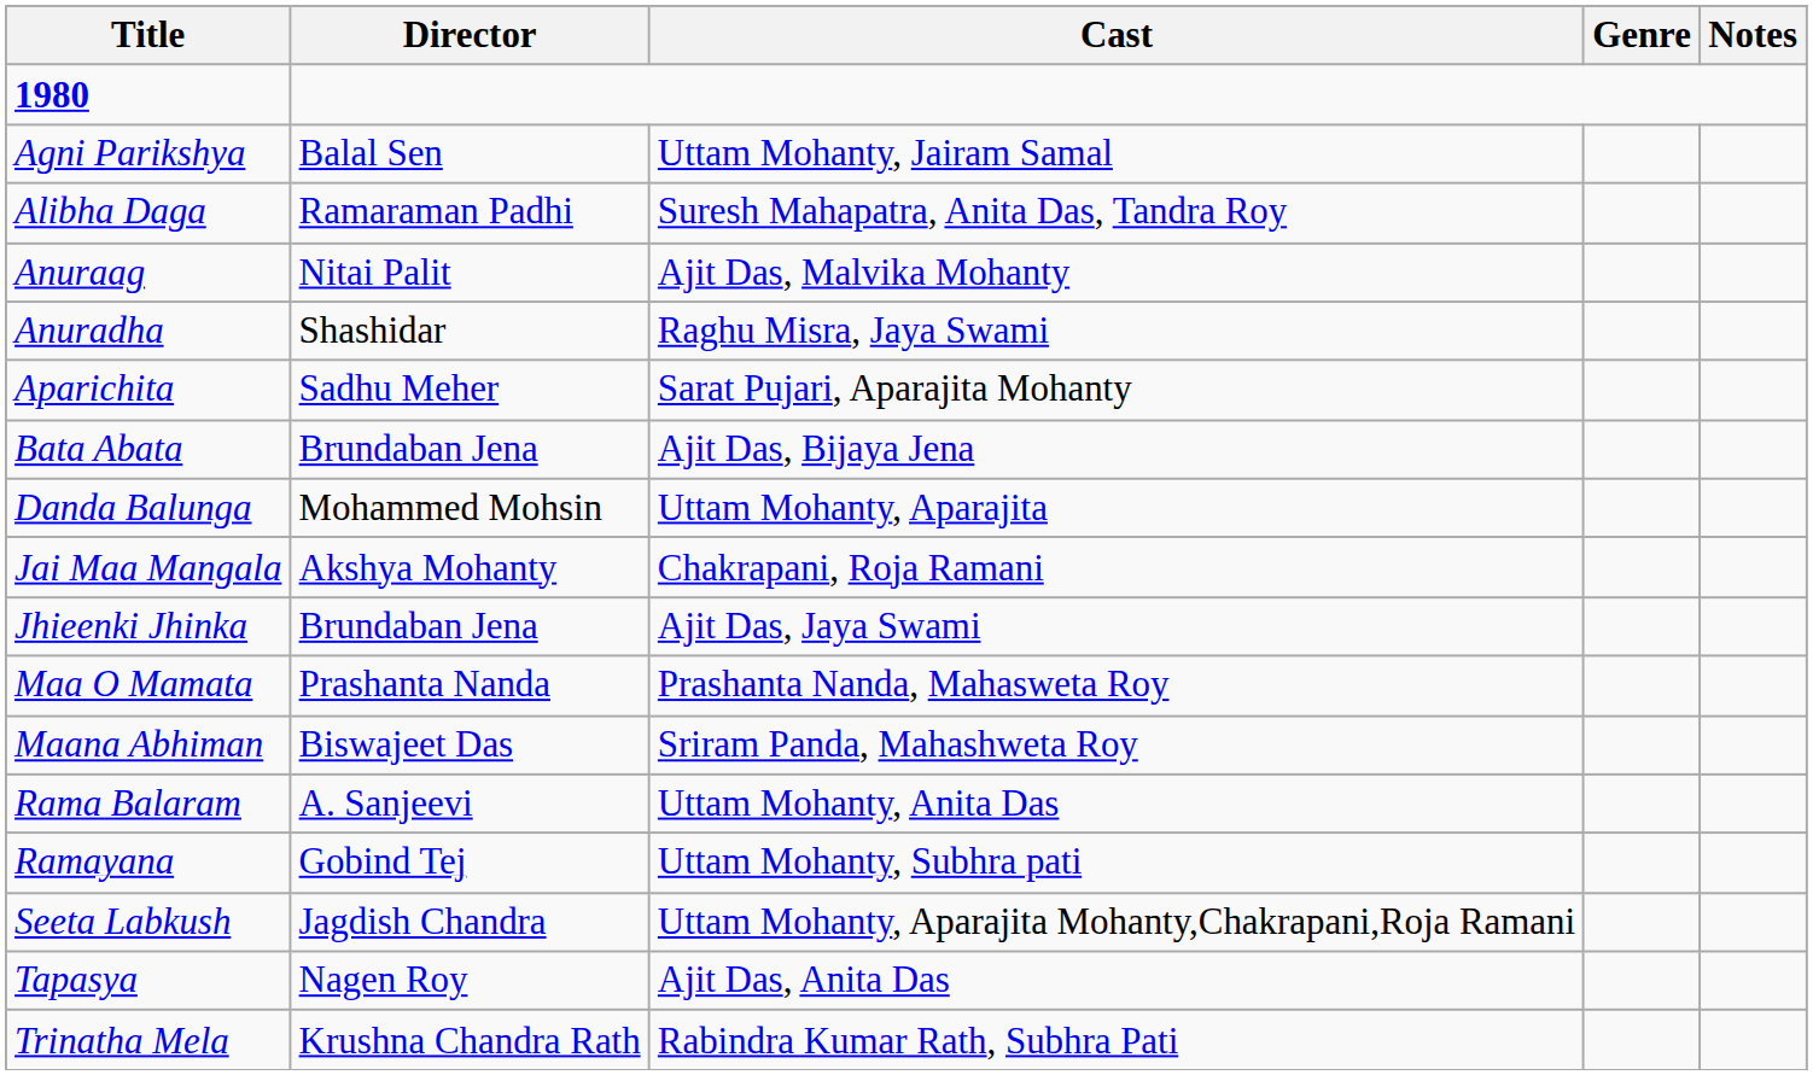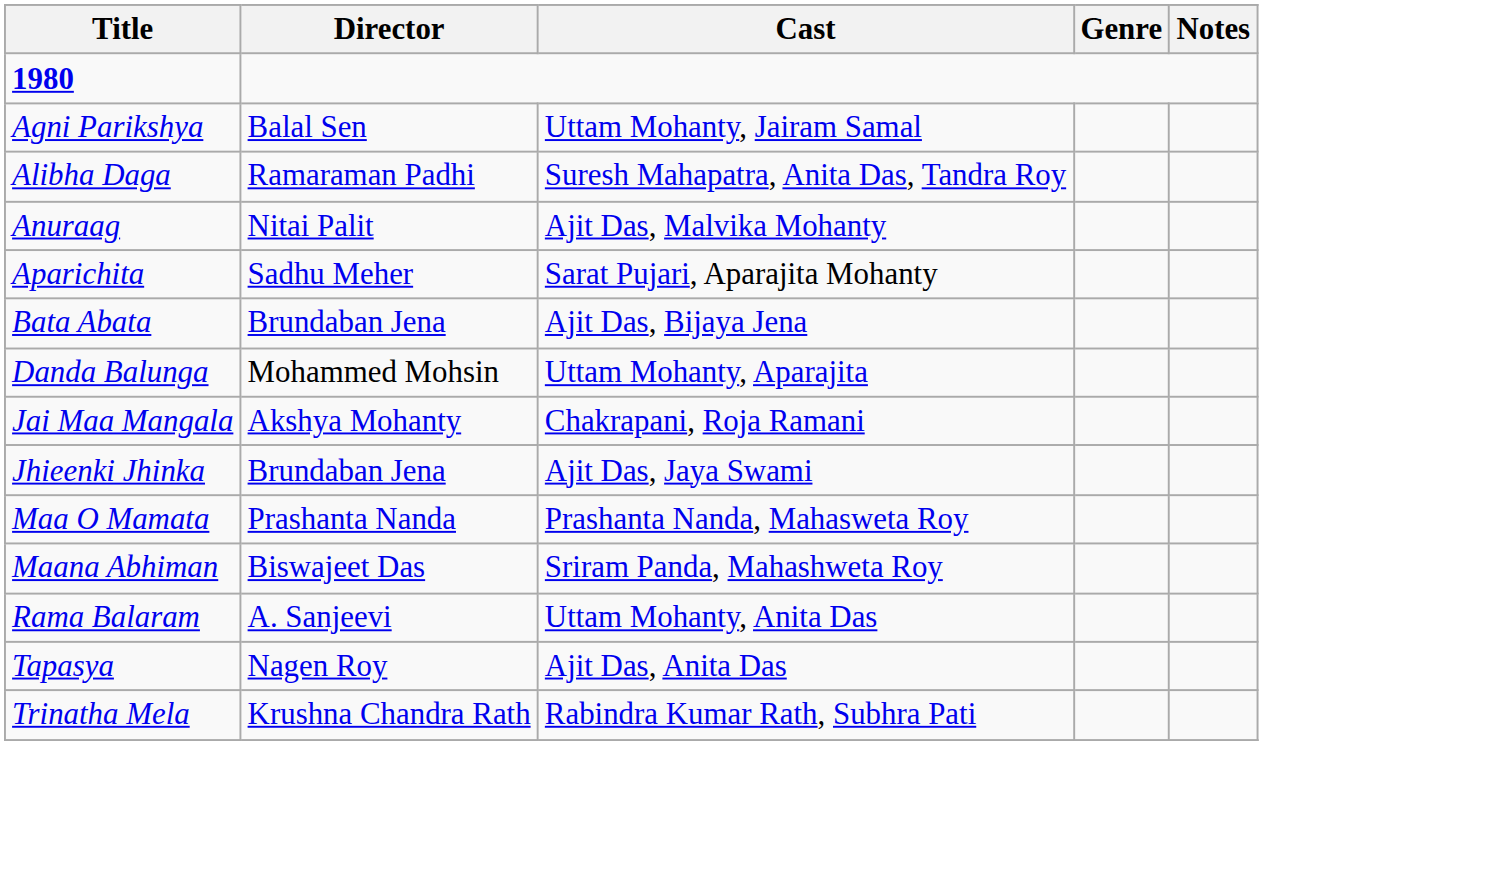- row: Anuradha | Shashidar | Raghu Misra, Jaya Swami
- row: Ramayana | Gobind Tej | Uttam Mohanty, Subhra pati
- row: Seeta Labkush | Jagdish Chandra | Uttam Mohanty, Aparajita Mohanty,Chakrapani,Roja Ramani
